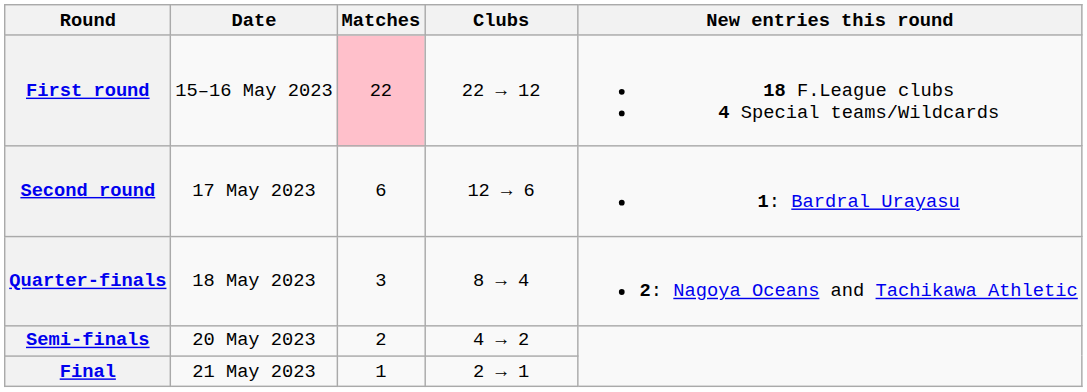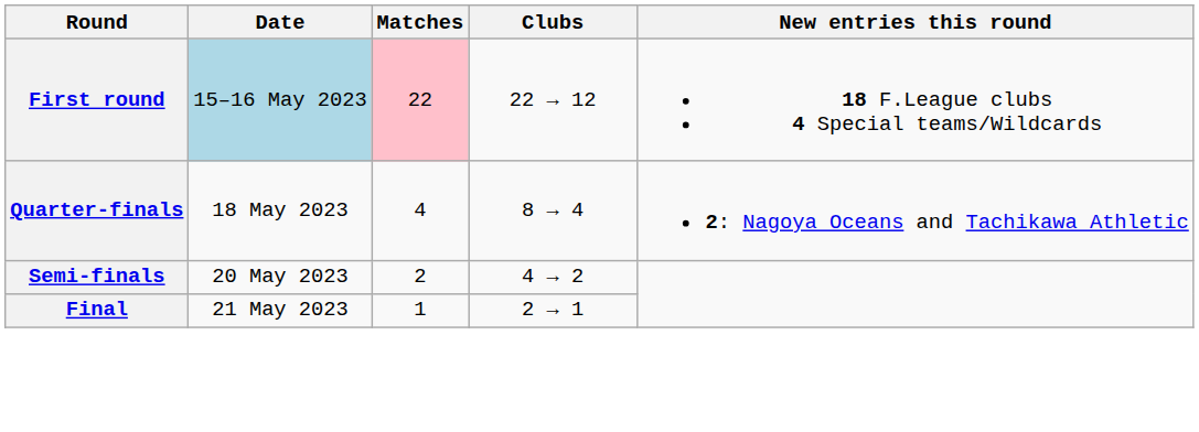First round | Date: no background -> lightblue background
- row: Second round | 17 May 2023 | 6 | 12 → 6 | 1: Bardral Urayasu
Quarter-finals | Matches: 3 -> 4
